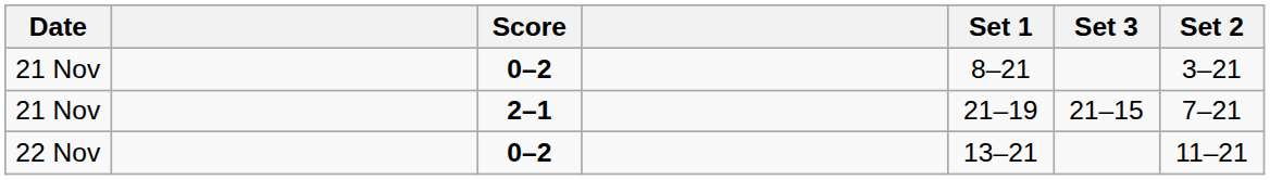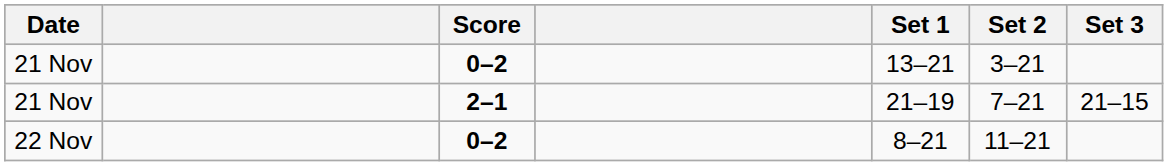columns swapped: Set 2 <-> Set 3
21 Nov / 0–2 | Set 1: 8–21 -> 13–21
22 Nov | Set 1: 13–21 -> 8–21
